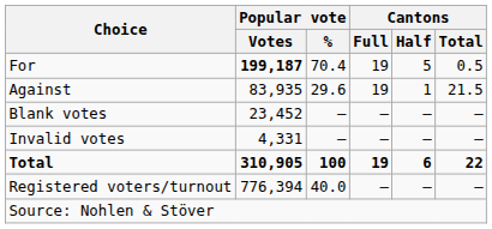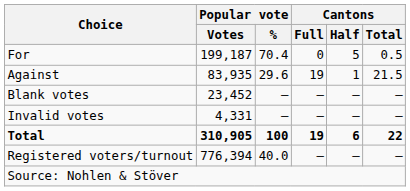For | Popular vote / Votes: bold -> normal
For | Cantons / Full: 19 -> 0
